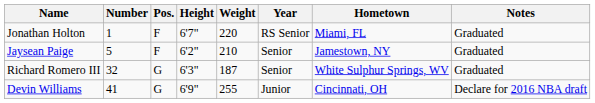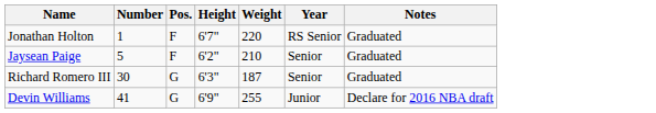- column: Hometown | Miami, FL | Jamestown, NY | White Sulphur Springs, WV | Cincinnati, OH
Richard Romero III | Number: 32 -> 30
